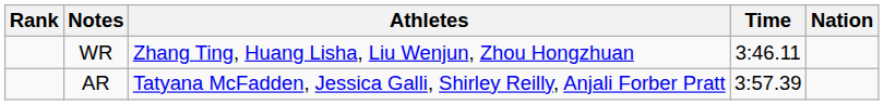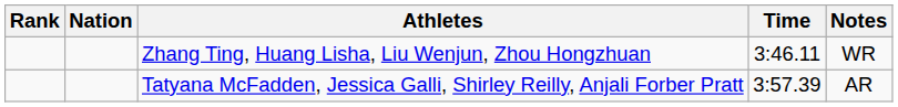columns swapped: Nation <-> Notes
